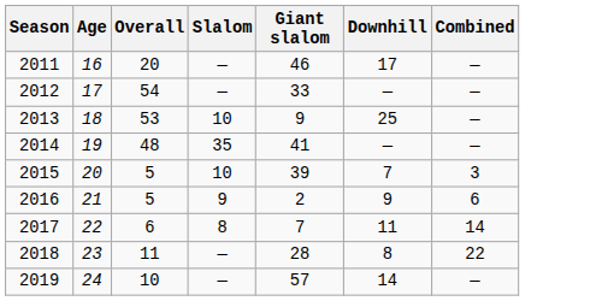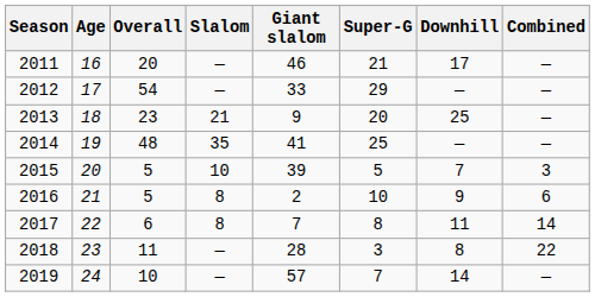+ column: Super-G | 21 | 29 | 20 | 25 | 5 | 10 | 8 | 3 | 7
2013 | Overall: 53 -> 23
2013 | Slalom: 10 -> 21
2016 | Slalom: 9 -> 8
